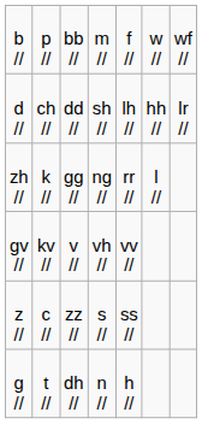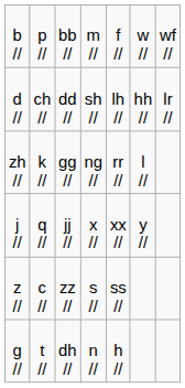+ row: j // | q // | jj // | x // | xx // | y //
- row: gv // | kv // | v // | vh // | vv //
